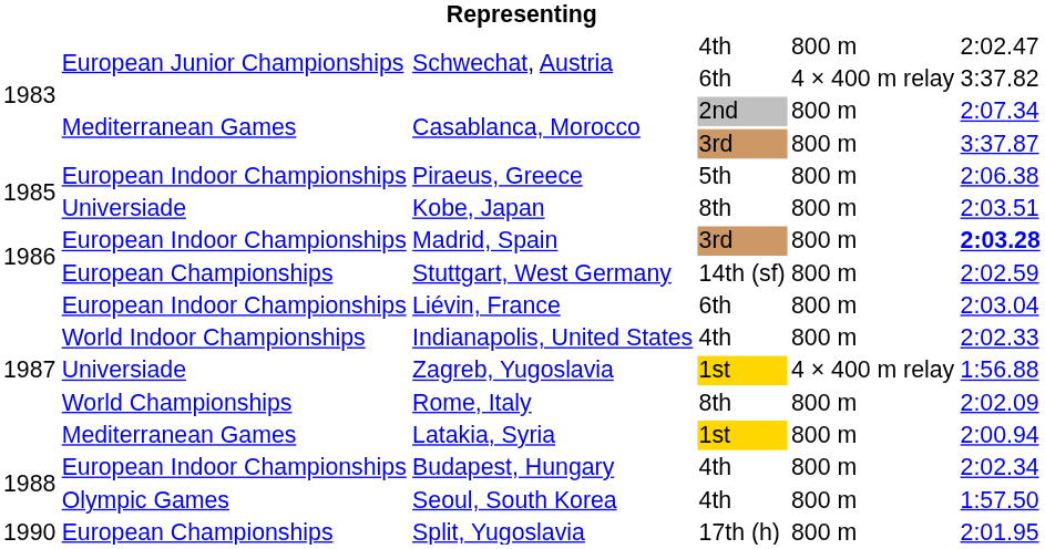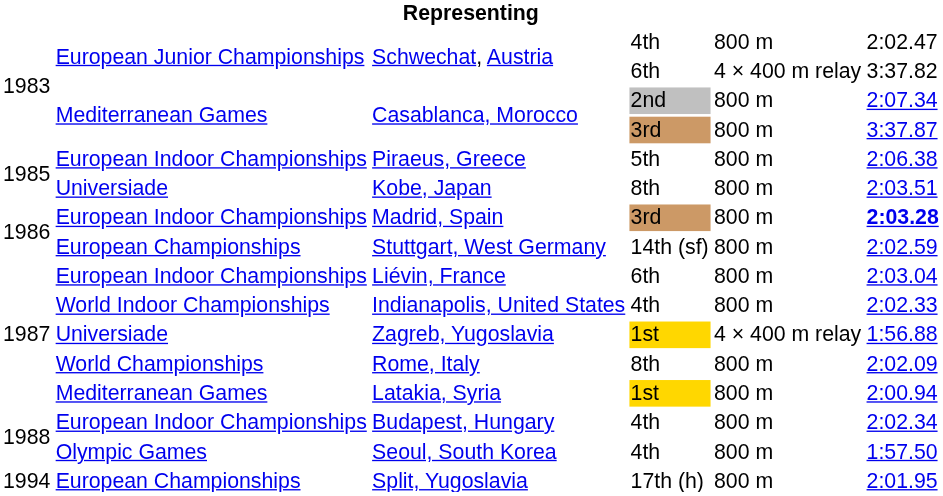Split, Yugoslavia | column 1: 1990 -> 1994
